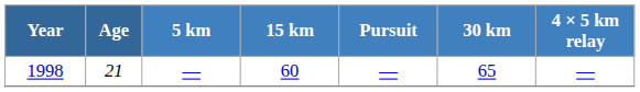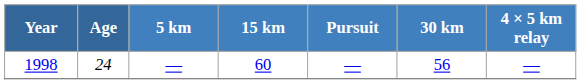1998 | Age: 21 -> 24
1998 | 30 km: 65 -> 56
